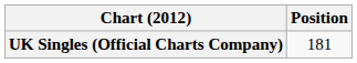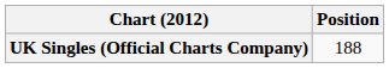UK Singles (Official Charts Company) | Position: 181 -> 188
